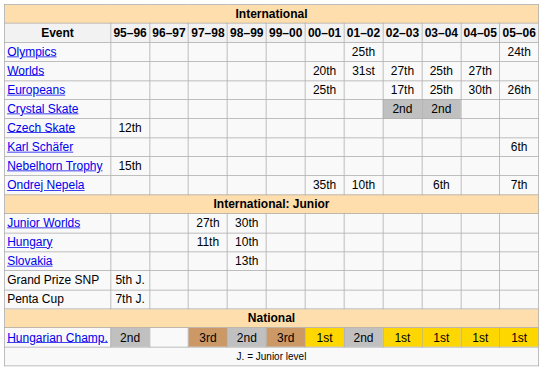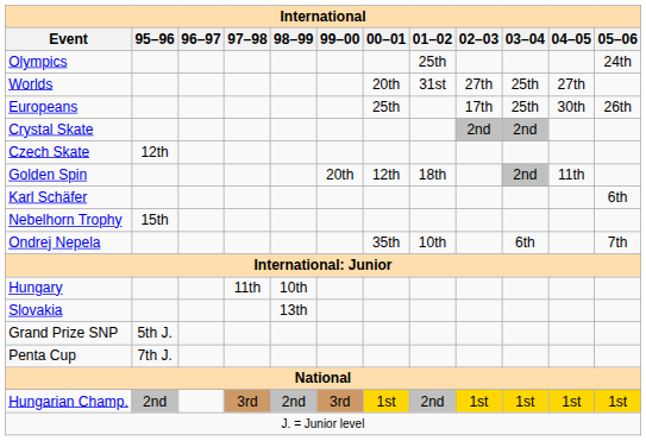+ row: Golden Spin | 20th | 12th | 18th | 2nd | 11th
- row: Junior Worlds | 27th | 30th
